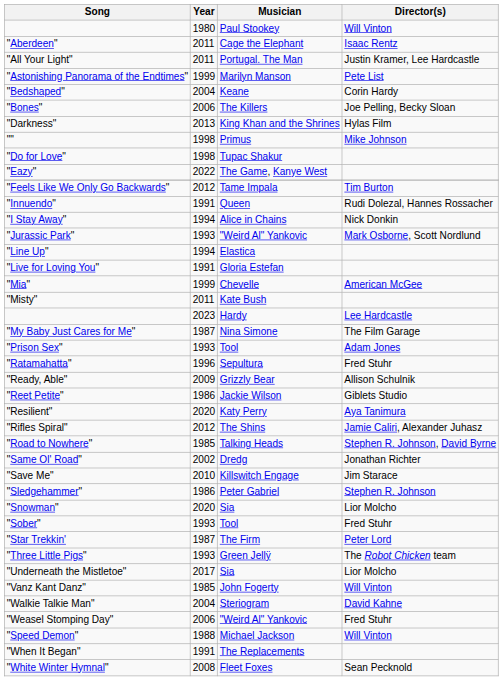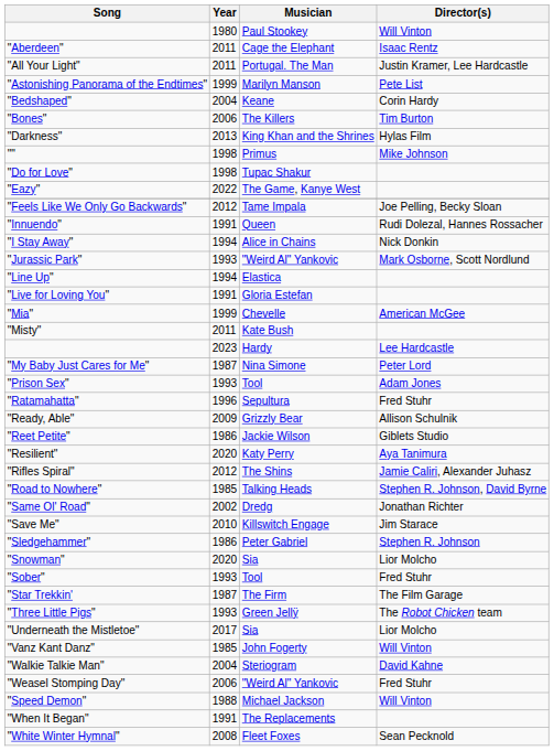"Bones" | Director(s): Joe Pelling, Becky Sloan -> Tim Burton
"Feels Like We Only Go Backwards" | Director(s): Tim Burton -> Joe Pelling, Becky Sloan
"My Baby Just Cares for Me" | Director(s): The Film Garage -> Peter Lord
"Star Trekkin' | Director(s): Peter Lord -> The Film Garage
